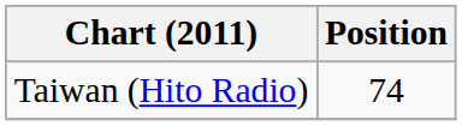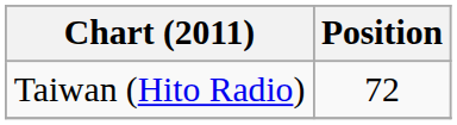Taiwan (Hito Radio) | Position: 74 -> 72
